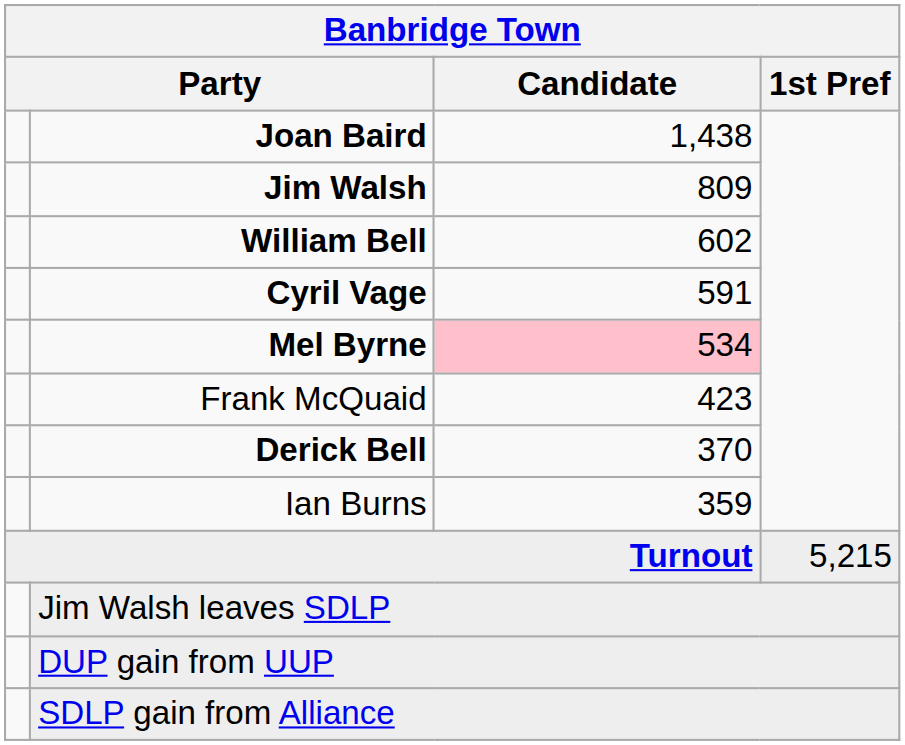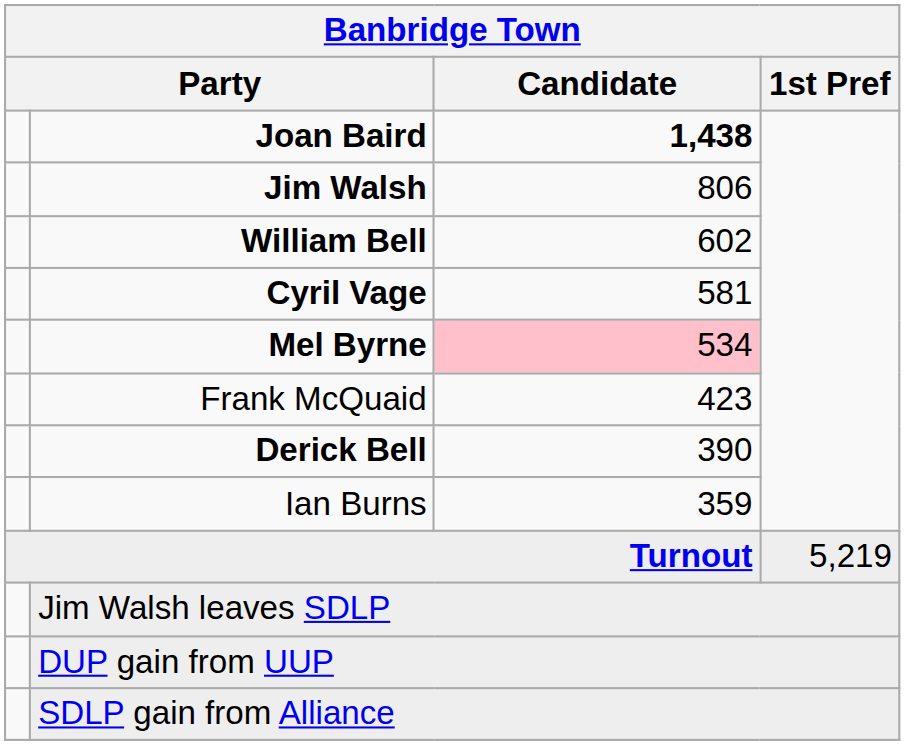Joan Baird | Banbridge Town / Candidate: normal -> bold
Jim Walsh | Banbridge Town / Candidate: 809 -> 806
Cyril Vage | Banbridge Town / Candidate: 591 -> 581
Derick Bell | Banbridge Town / Candidate: 370 -> 390
Turnout | Banbridge Town / 1st Pref: 5,215 -> 5,219
